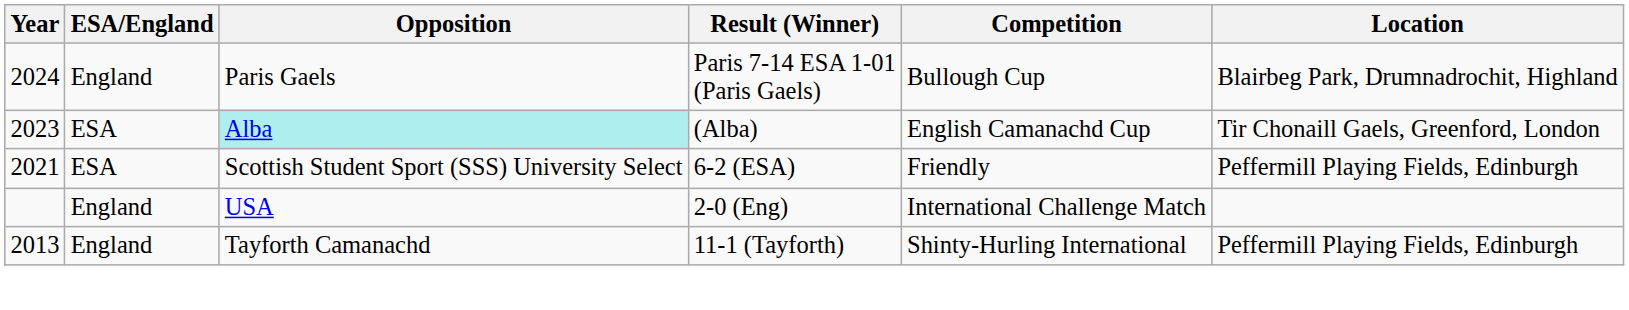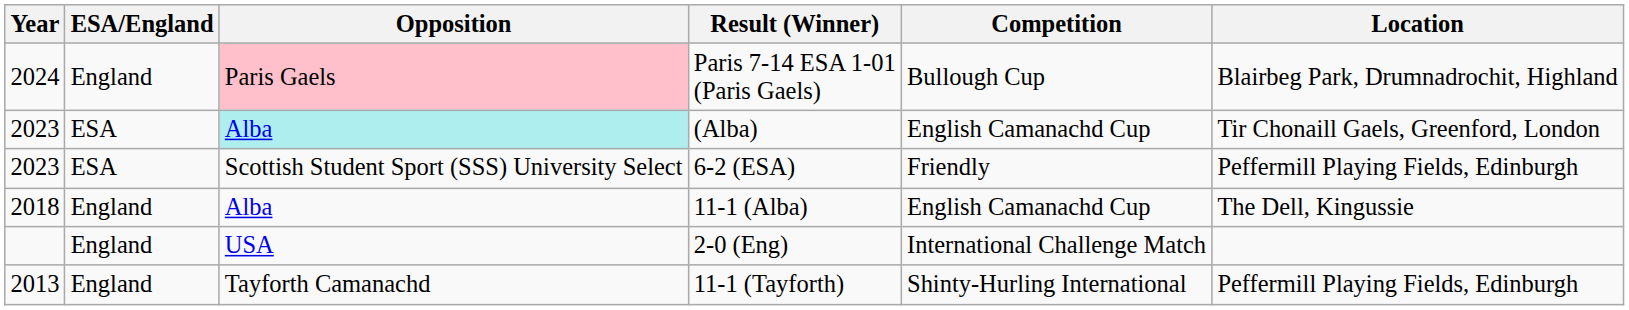Paris 7-14 ESA 1-01 (Paris Gaels) | Opposition: no background -> pink background
6-2 (ESA) | Year: 2021 -> 2023
+ row: 2018 | England | Alba | 11-1 (Alba) | English Camanachd Cup | The Dell, Kingussie
